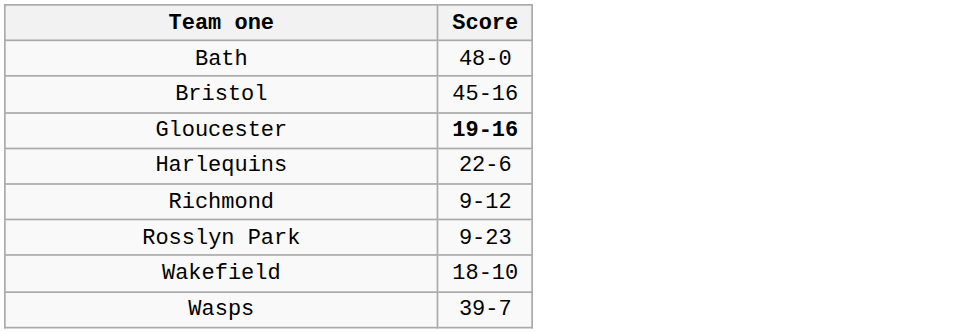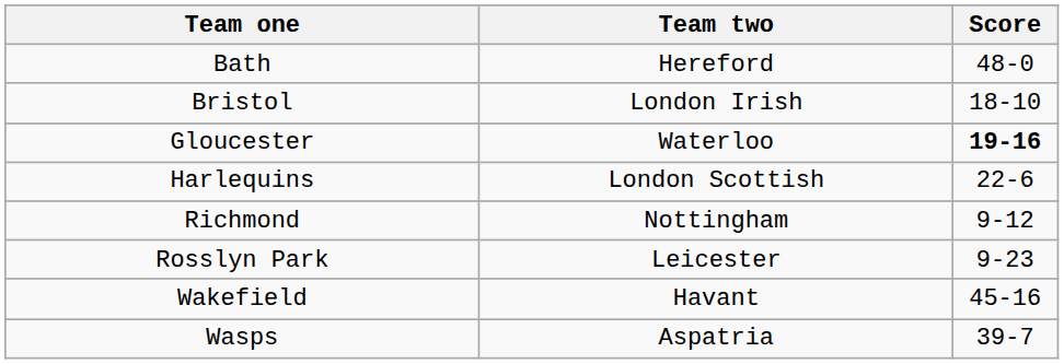+ column: Team two | Hereford | London Irish | Waterloo | London Scottish | Nottingham | Leicester | Havant | Aspatria
Bristol | Score: 45-16 -> 18-10
Wakefield | Score: 18-10 -> 45-16
